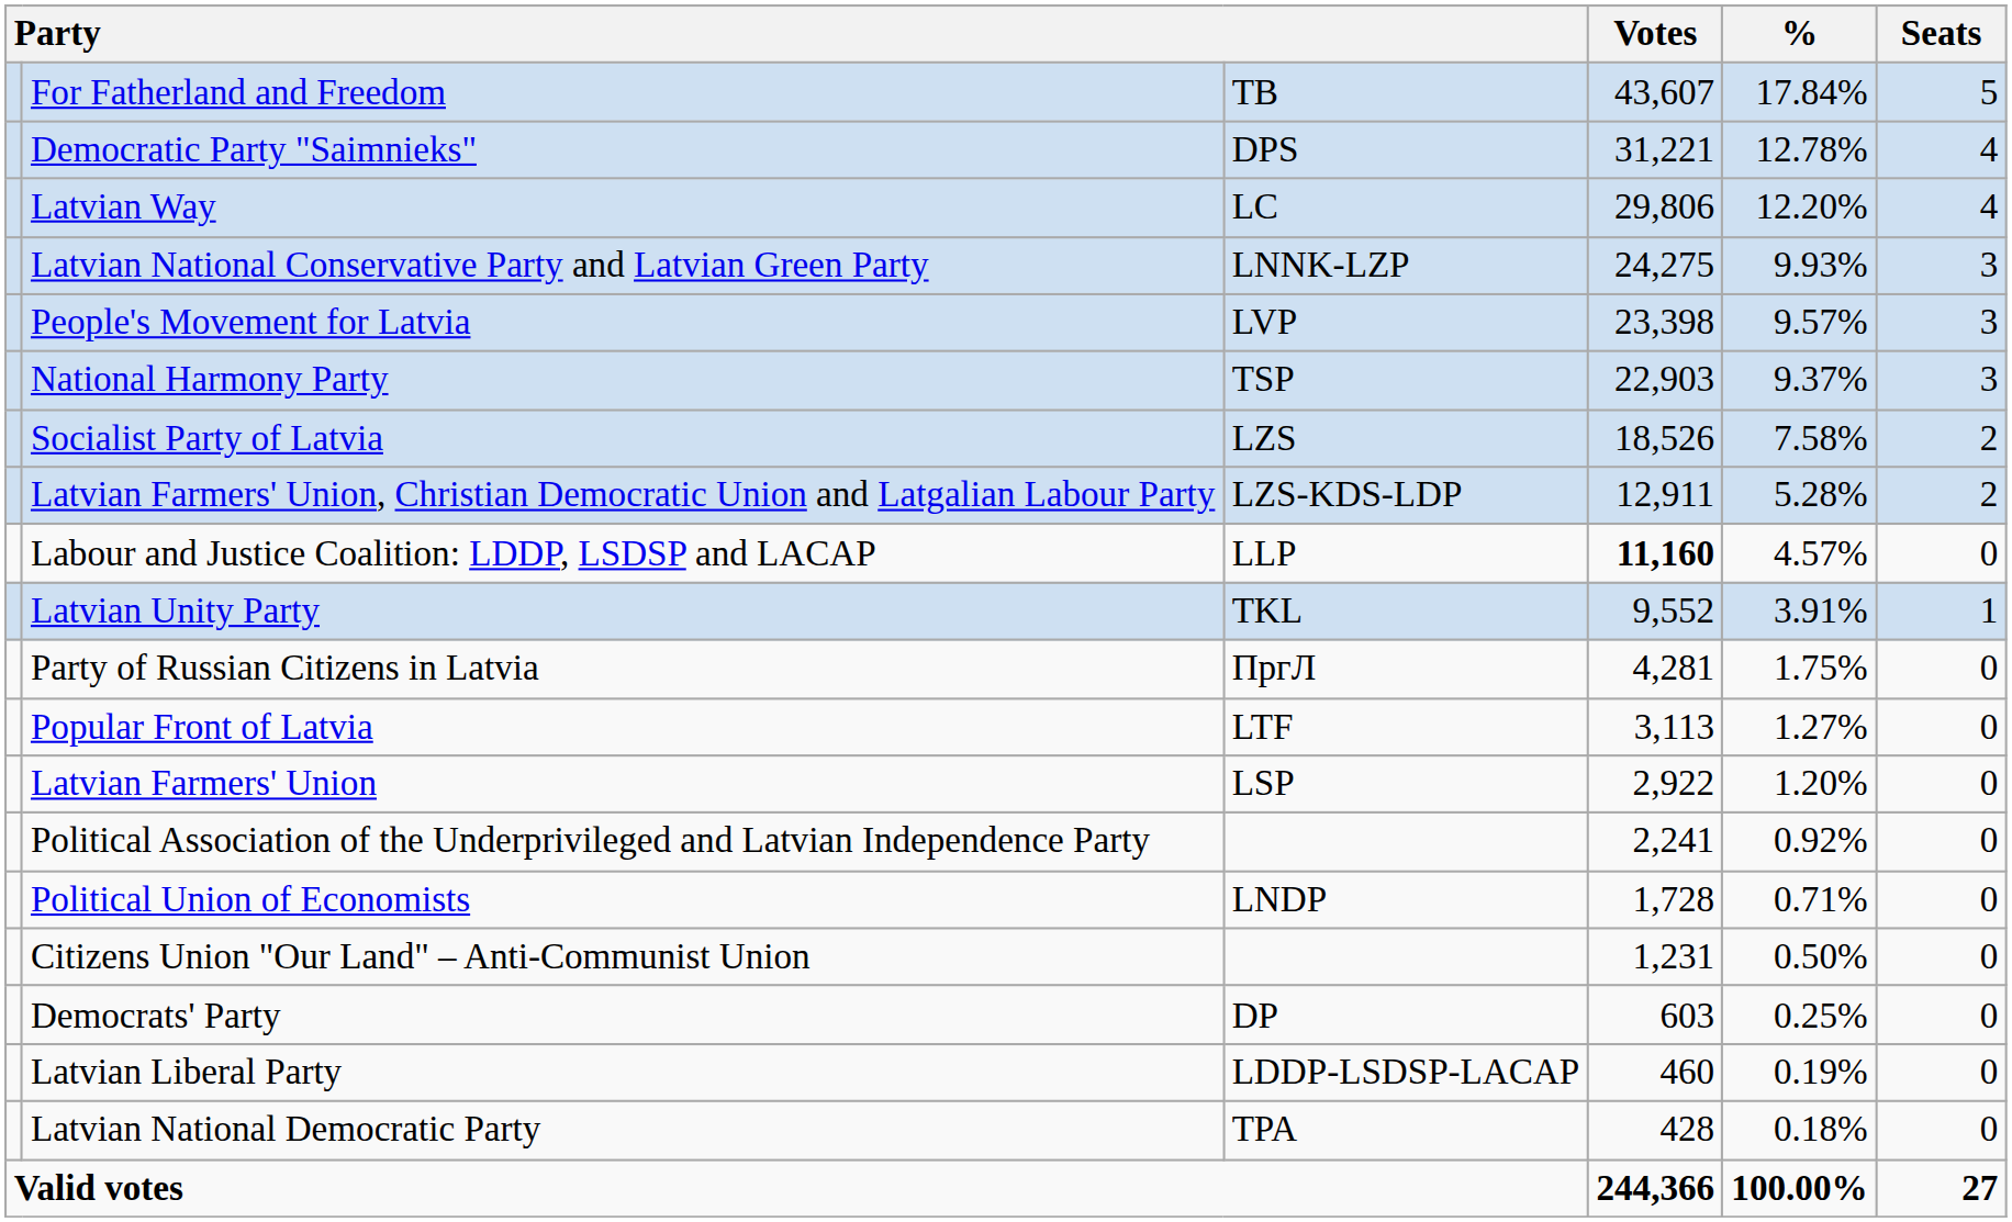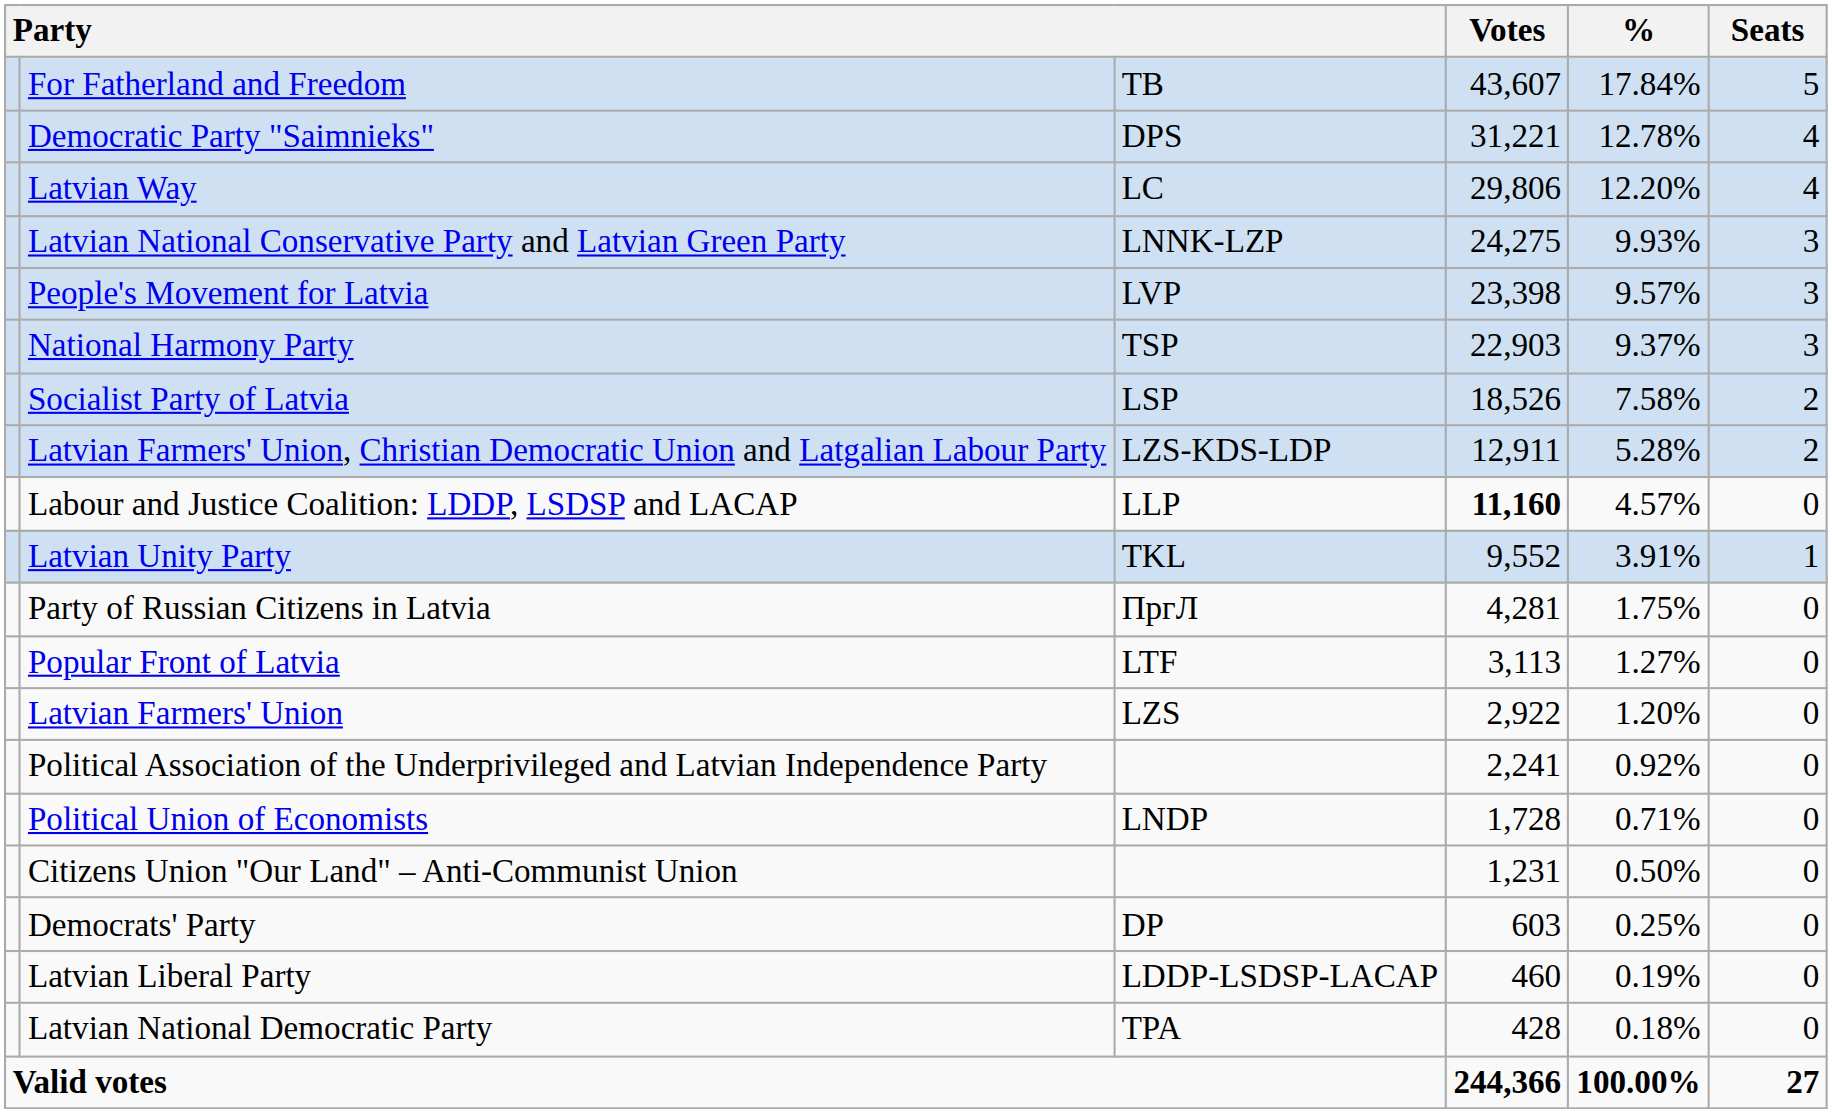Socialist Party of Latvia | column 3: LZS -> LSP
Latvian Farmers' Union | column 3: LSP -> LZS
